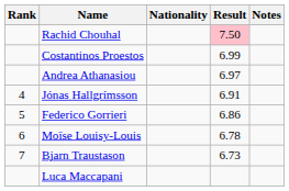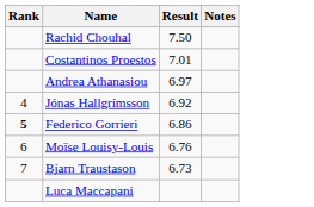- column: Nationality
Rachid Chouhal | Result: pink background -> no background
Costantinos Proestos | Result: 6.99 -> 7.01
Jónas Hallgrímsson | Result: 6.91 -> 6.92
Federico Gorrieri | Rank: normal -> bold
Moïse Louisy-Louis | Result: 6.78 -> 6.76
